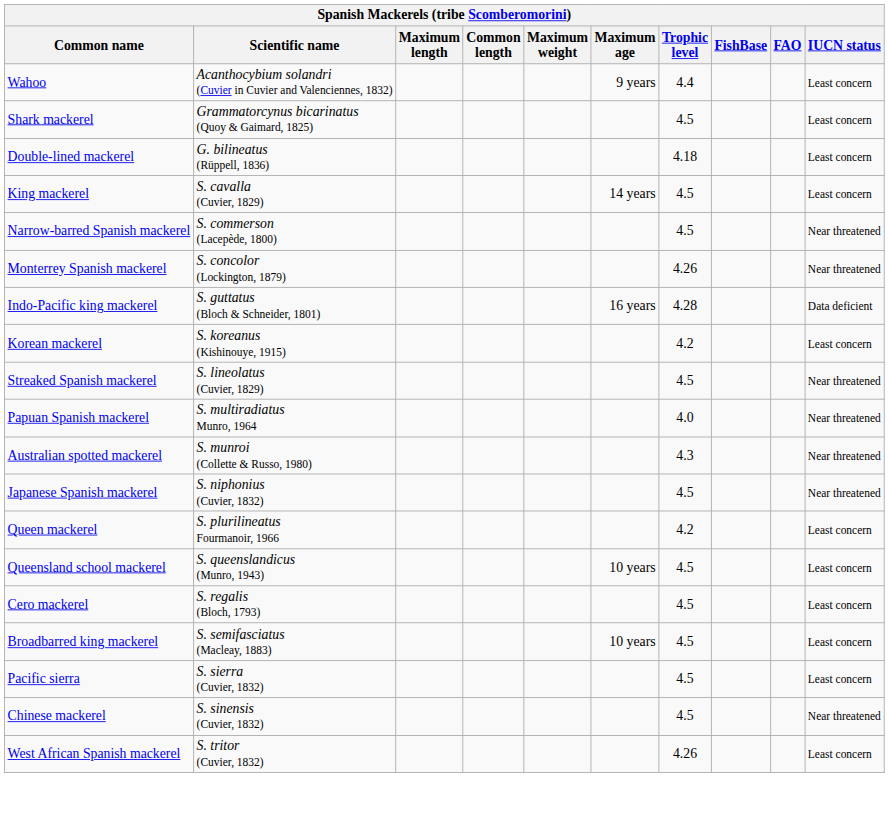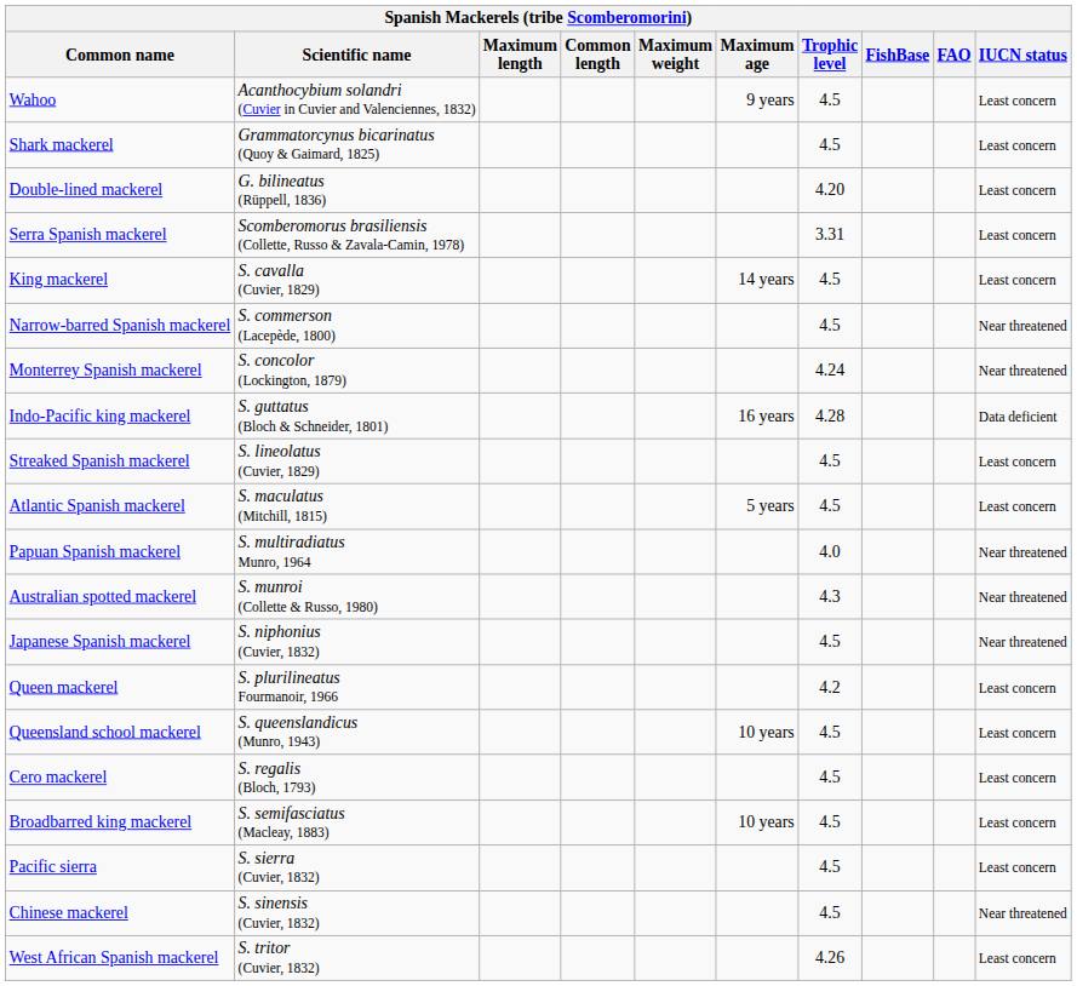Wahoo | Trophic level: 4.4 -> 4.5
Double-lined mackerel | Trophic level: 4.18 -> 4.20
+ row: Serra Spanish mackerel | Scomberomorus brasiliensis (Collette, Russo & Zavala-Camin, 1978) | 3.31 | Least concern
Monterrey Spanish mackerel | Trophic level: 4.26 -> 4.24
- row: Korean mackerel | S. koreanus (Kishinouye, 1915) | 4.2 | Least concern
Streaked Spanish mackerel | IUCN status: Near threatened -> Least concern
+ row: Atlantic Spanish mackerel | S. maculatus (Mitchill, 1815) | 5 years | 4.5 | Least concern
